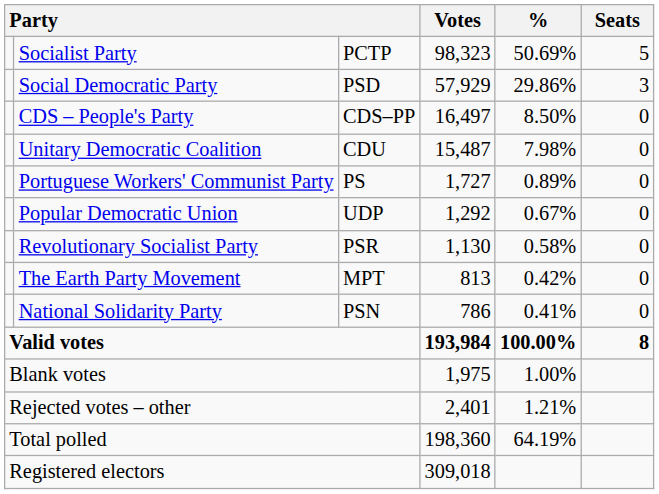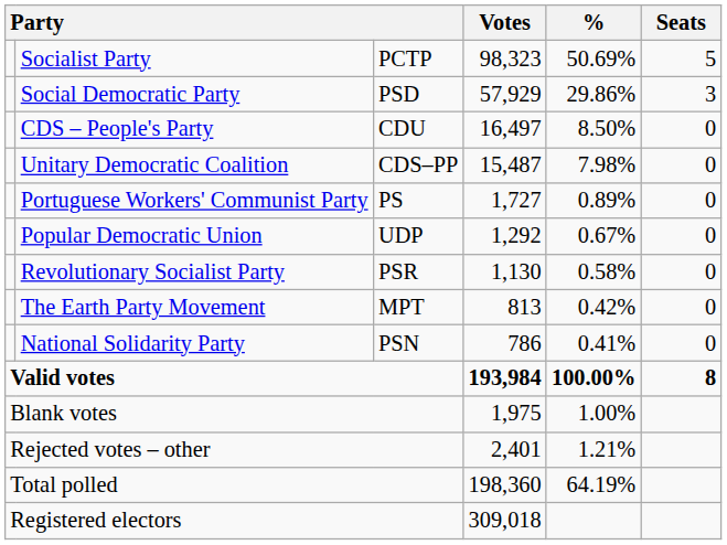CDS – People's Party | column 3: CDS–PP -> CDU
Unitary Democratic Coalition | column 3: CDU -> CDS–PP
